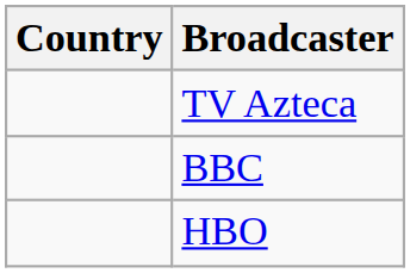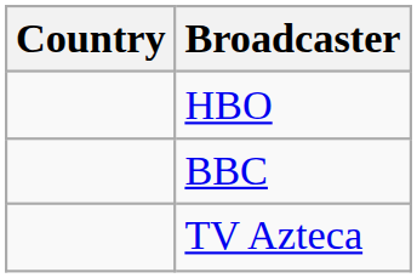rows swapped: TV Azteca <-> HBO
